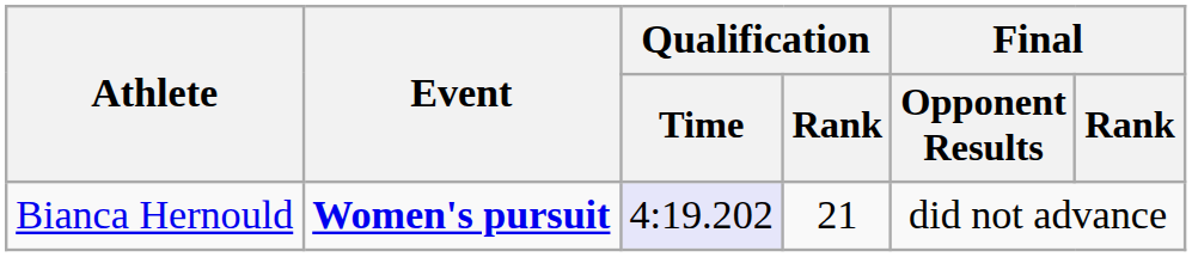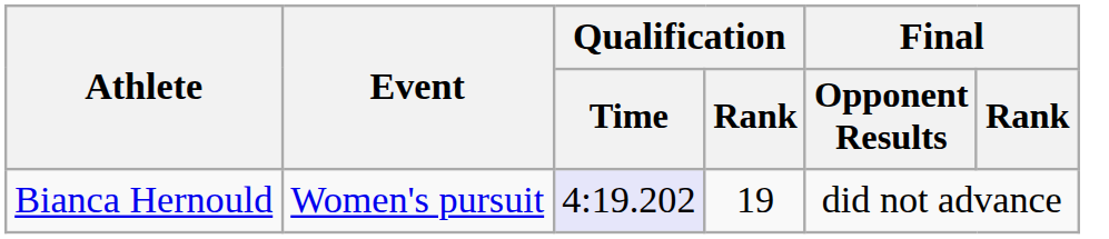Bianca Hernould | Event: bold -> normal
Bianca Hernould | Qualification / Rank: 21 -> 19
